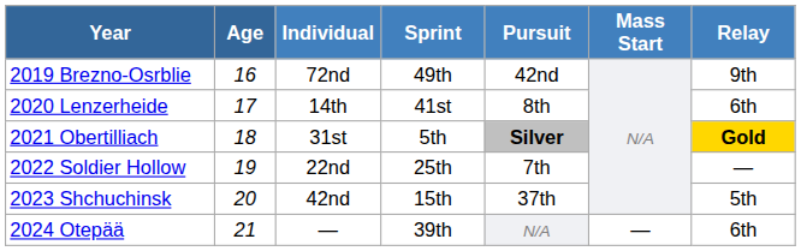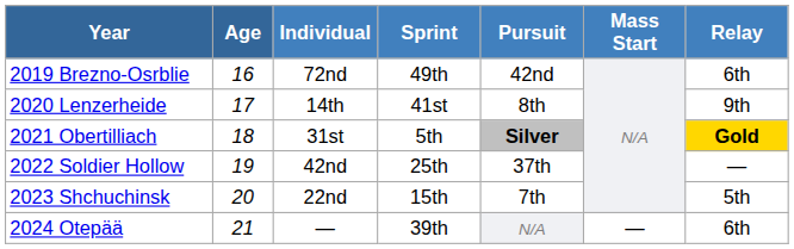2019 Brezno-Osrblie | Relay: 9th -> 6th
2020 Lenzerheide | Relay: 6th -> 9th
2022 Soldier Hollow | Individual: 22nd -> 42nd
2022 Soldier Hollow | Pursuit: 7th -> 37th
2023 Shchuchinsk | Individual: 42nd -> 22nd
2023 Shchuchinsk | Pursuit: 37th -> 7th
